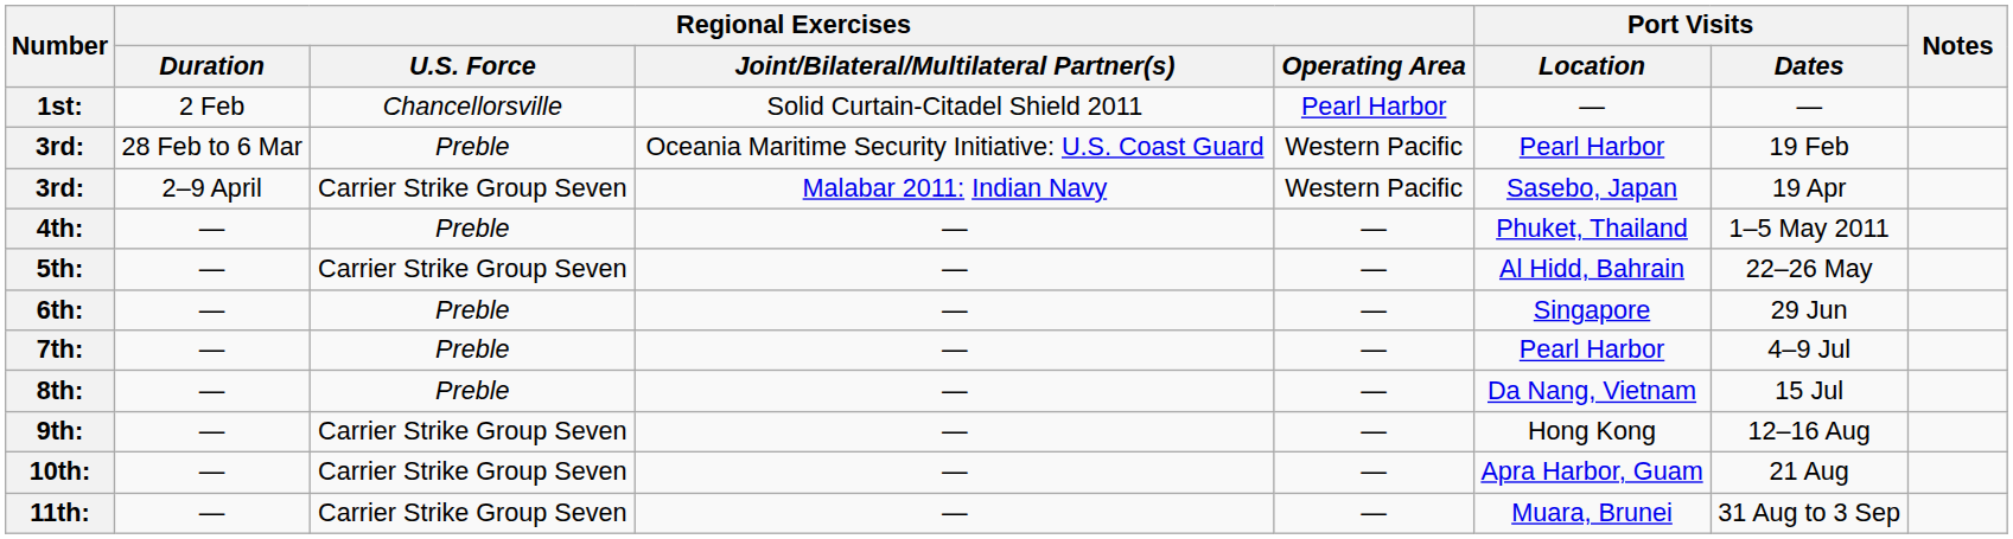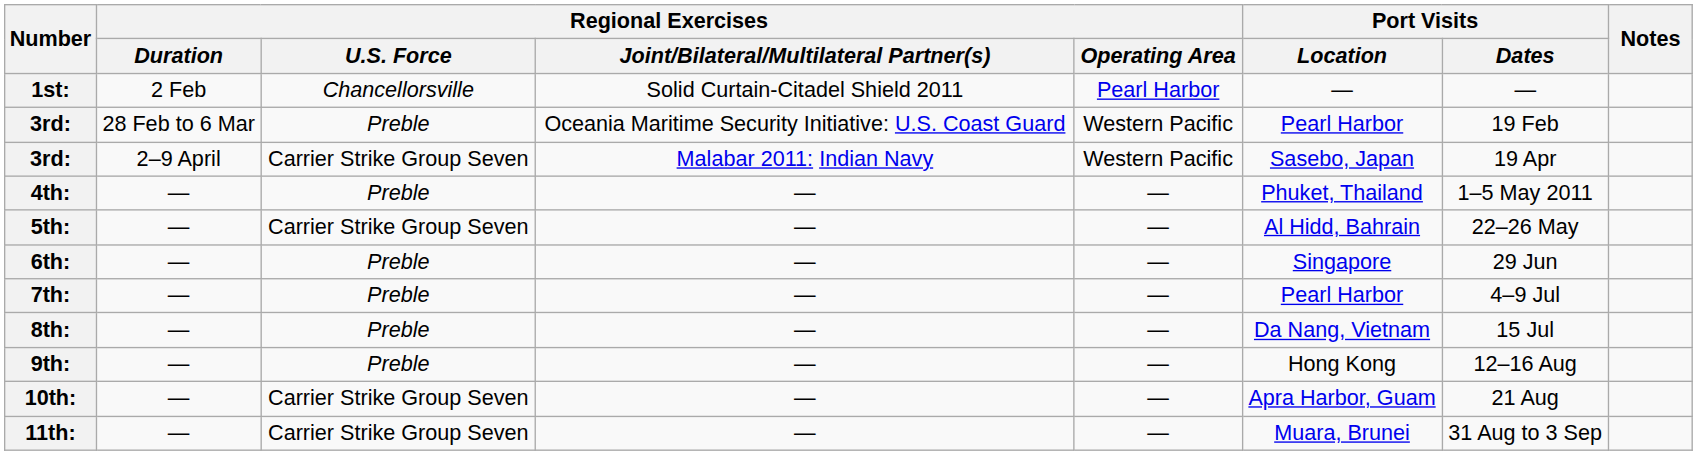9th: | Regional Exercises / U.S. Force: Carrier Strike Group Seven -> Preble
